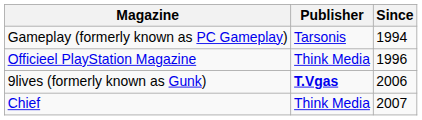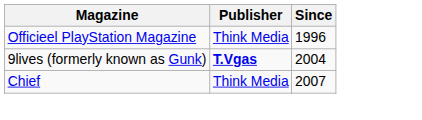- row: Gameplay (formerly known as PC Gameplay) | Tarsonis | 1994
9lives (formerly known as Gunk) | Since: 2006 -> 2004
